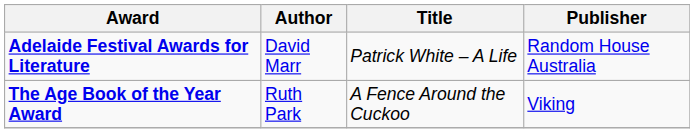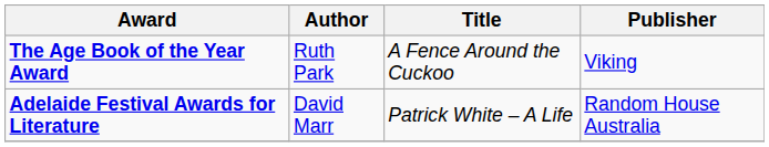rows swapped: Adelaide Festival Awards for Literature <-> The Age Book of the Year Award
